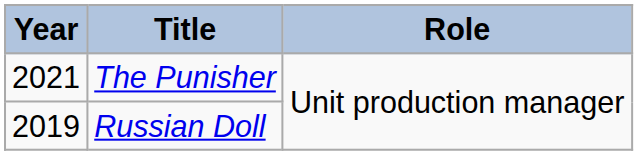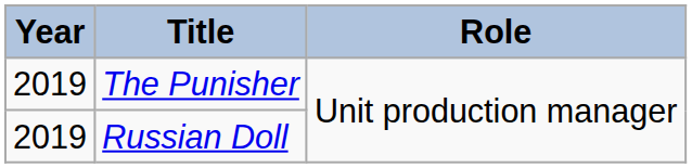The Punisher | Year: 2021 -> 2019
